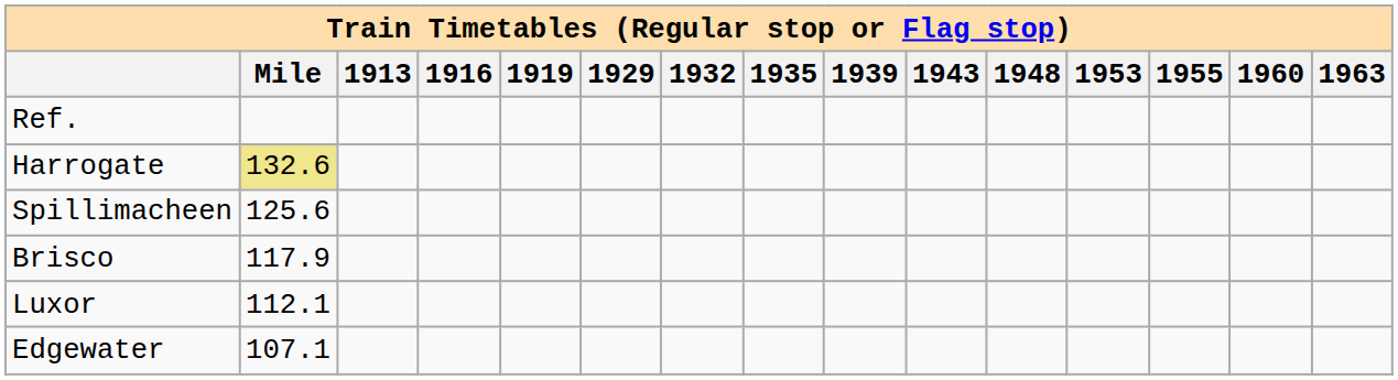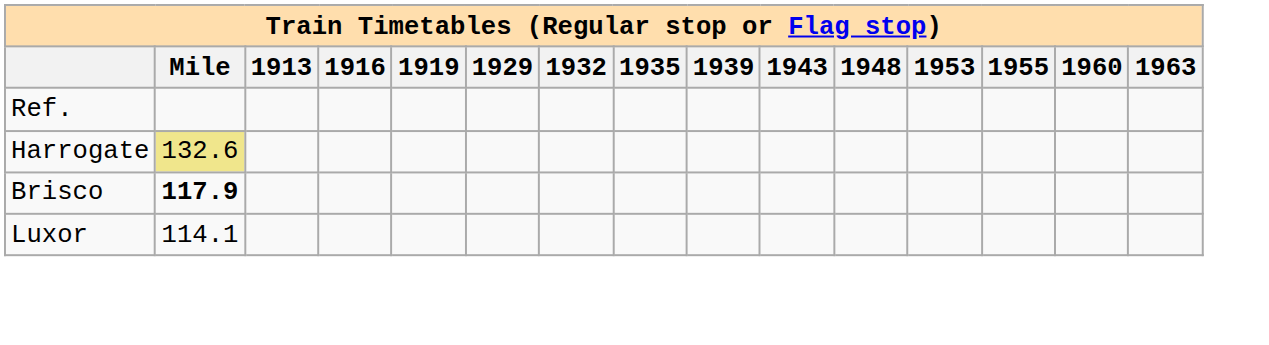- row: Spillimacheen | 125.6
Brisco | Mile: normal -> bold
Luxor | Mile: 112.1 -> 114.1
- row: Edgewater | 107.1
